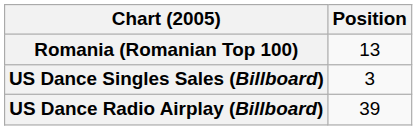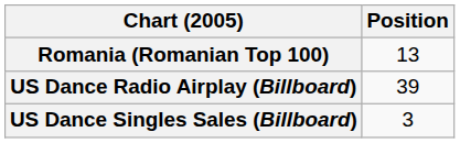rows swapped: US Dance Radio Airplay (Billboard) <-> US Dance Singles Sales (Billboard)
